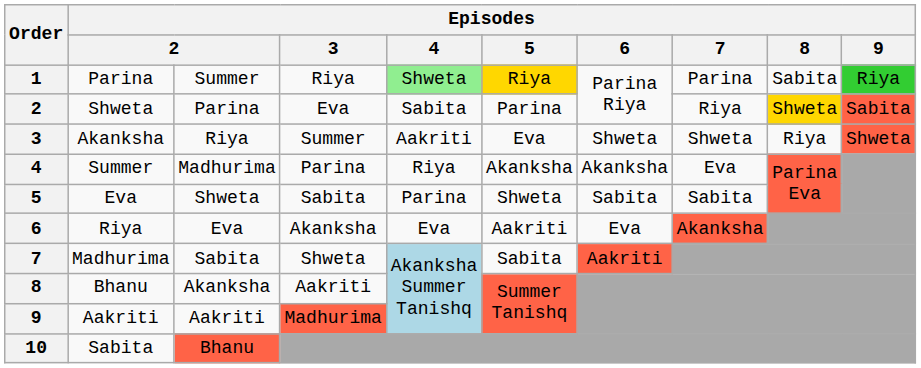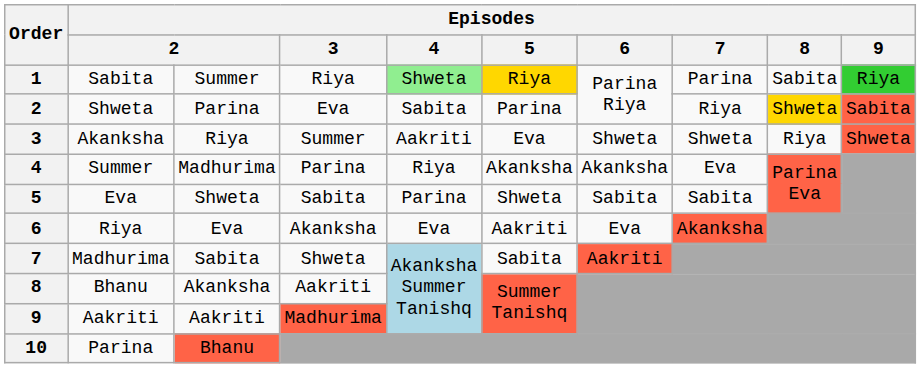1 | column 2: Parina -> Sabita
10 | column 2: Sabita -> Parina
